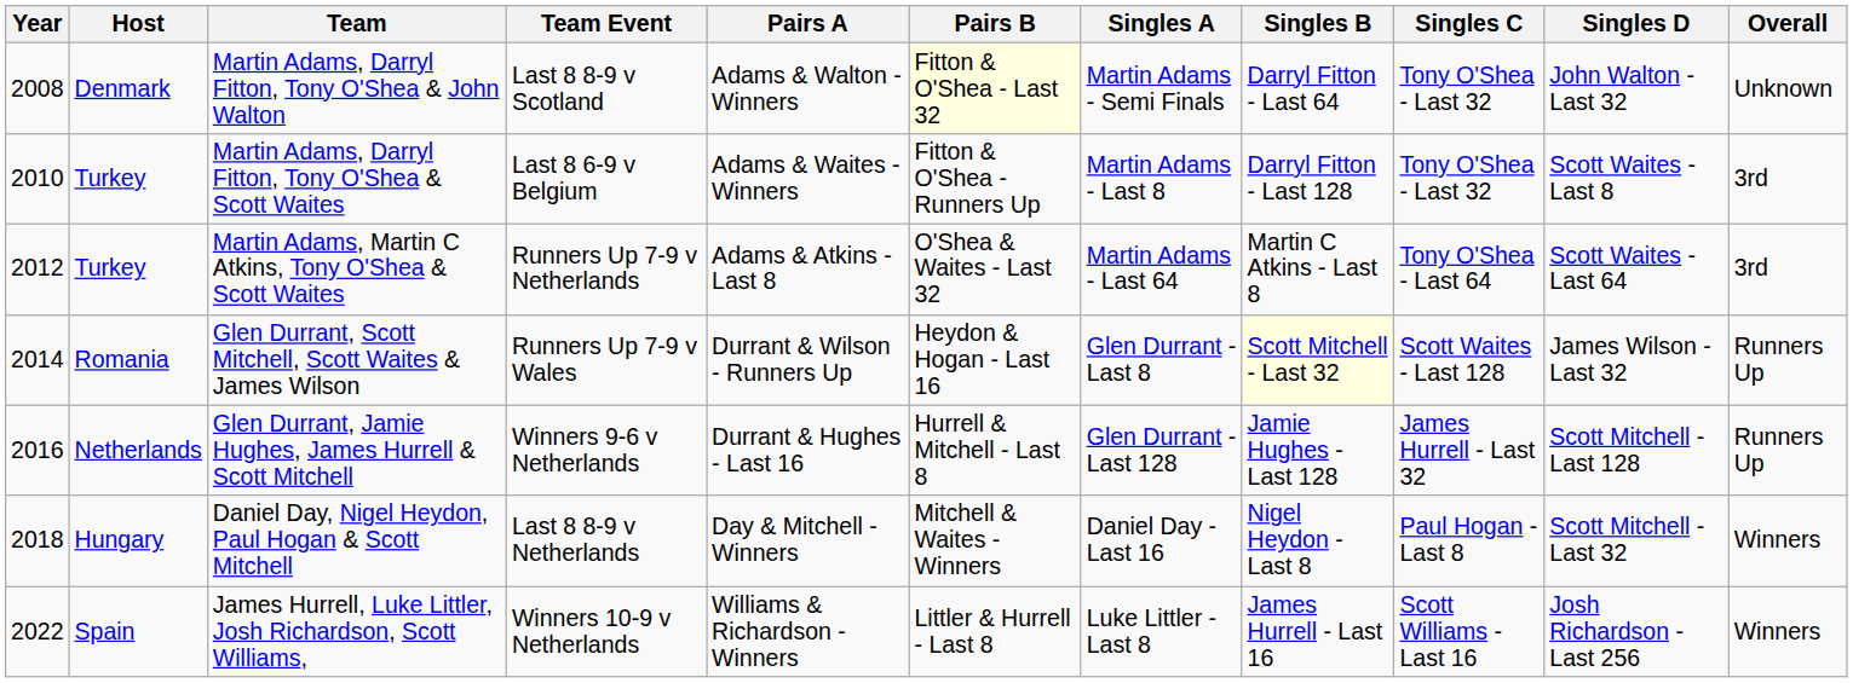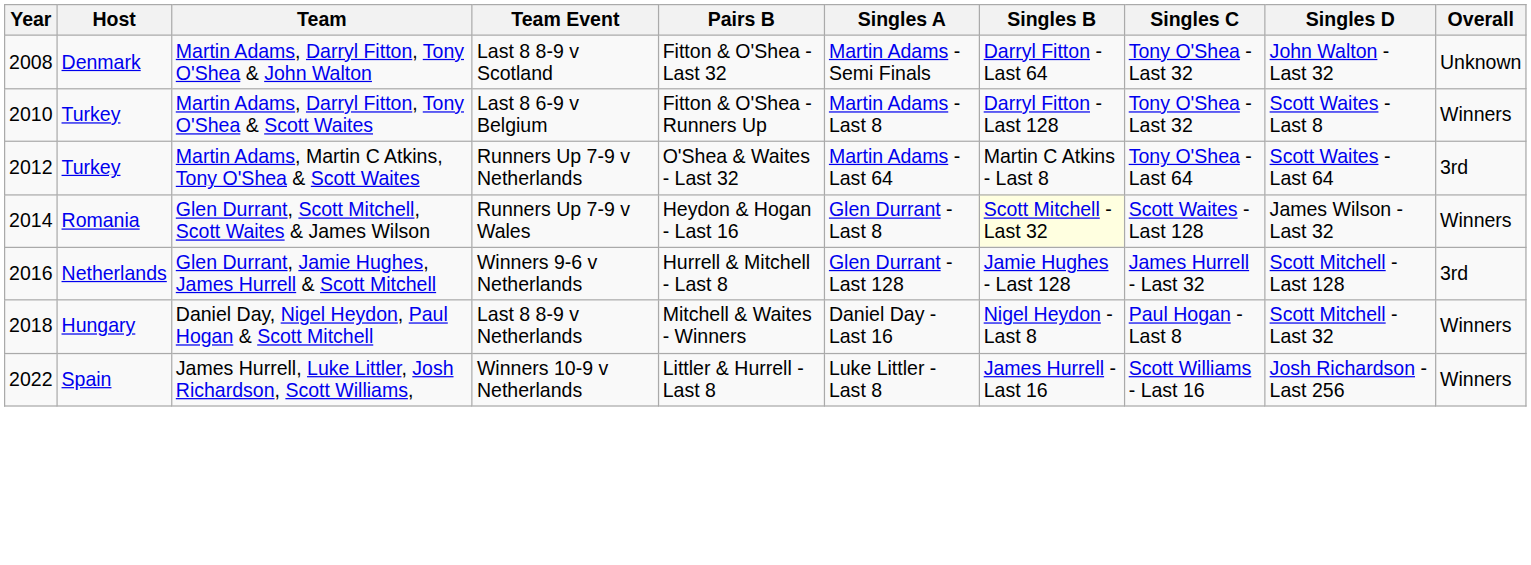- column: Pairs A | Adams & Walton - Winners | Adams & Waites - Winners | Adams & Atkins - Last 8 | Durrant & Wilson - Runners Up | Durrant & Hughes - Last 16 | Day & Mitchell - Winners | Williams & Richardson - Winners
Martin Adams, Darryl Fitton, Tony O'Shea & John Walton | Pairs B: lightyellow background -> no background
Martin Adams, Darryl Fitton, Tony O'Shea & Scott Waites | Overall: 3rd -> Winners
Glen Durrant, Scott Mitchell, Scott Waites & James Wilson | Overall: Runners Up -> Winners
Glen Durrant, Jamie Hughes, James Hurrell & Scott Mitchell | Overall: Runners Up -> 3rd
